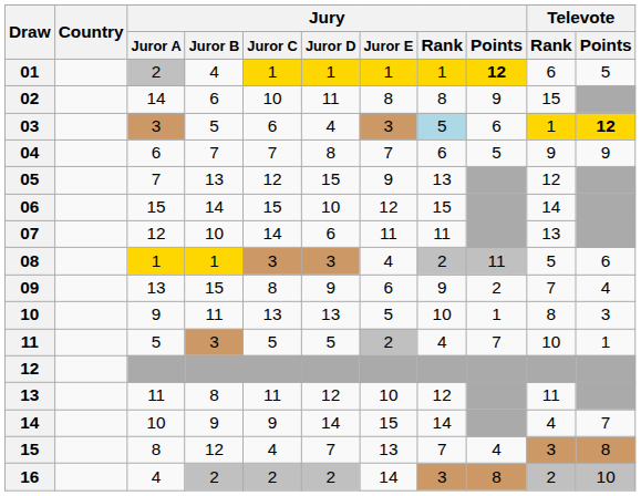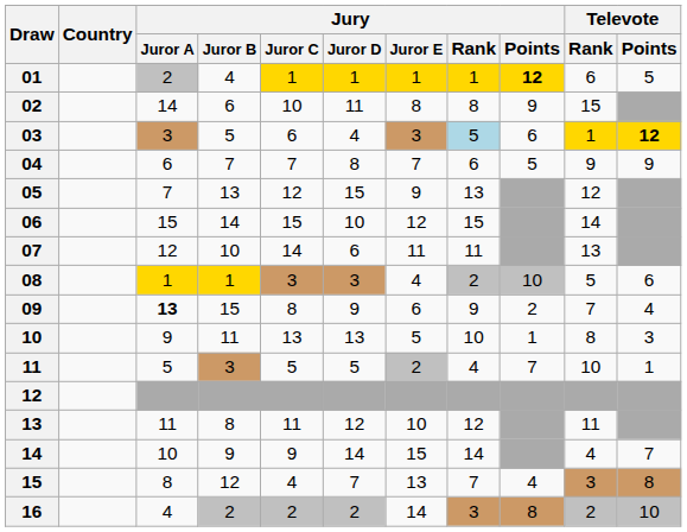08 | Jury / Points: 11 -> 10
09 | Jury / Juror A: normal -> bold
